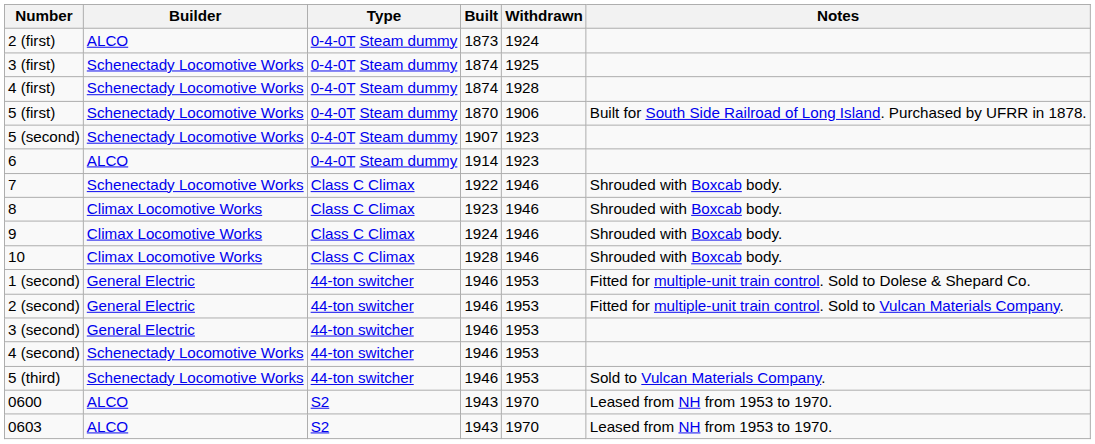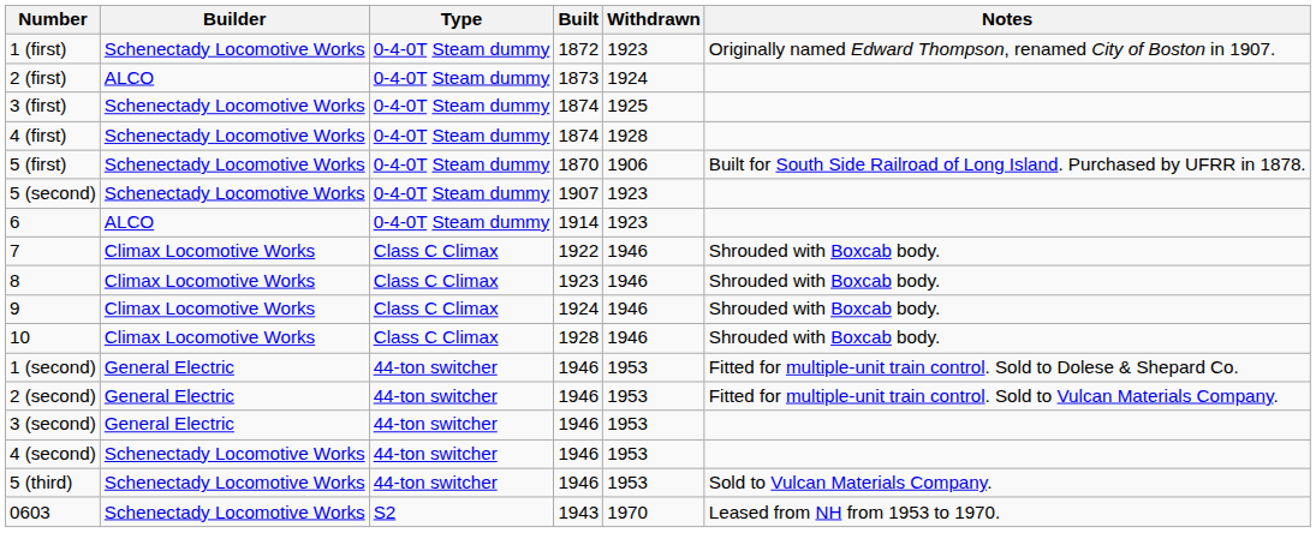+ row: 1 (first) | Schenectady Locomotive Works | 0-4-0T Steam dummy | 1872 | 1923 | Originally named Edward Thompson, renamed City of Boston in 1907.
7 | Builder: Schenectady Locomotive Works -> Climax Locomotive Works
- row: 0600 | ALCO | S2 | 1943 | 1970 | Leased from NH from 1953 to 1970.
0603 | Builder: ALCO -> Schenectady Locomotive Works
